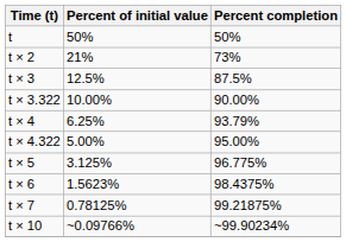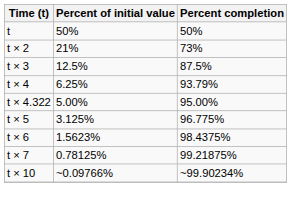- row: t × 3.322 | 10.00% | 90.00%
